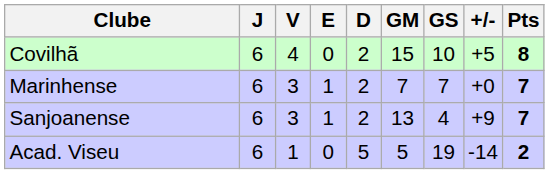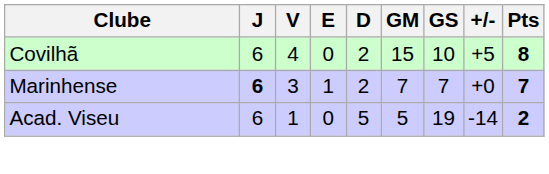Marinhense | J: normal -> bold
- row: Sanjoanense | 6 | 3 | 1 | 2 | 13 | 4 | +9 | 7
